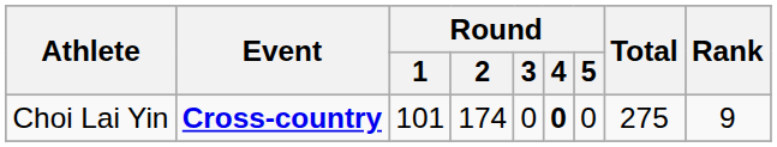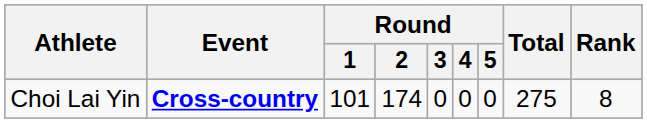Choi Lai Yin | Round / 4: bold -> normal
Choi Lai Yin | Rank: 9 -> 8
